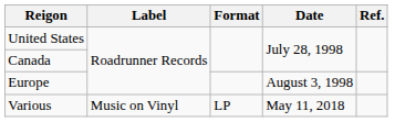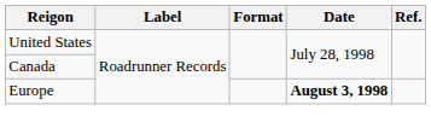Europe | Date: normal -> bold
- row: Various | Music on Vinyl | LP | May 11, 2018
